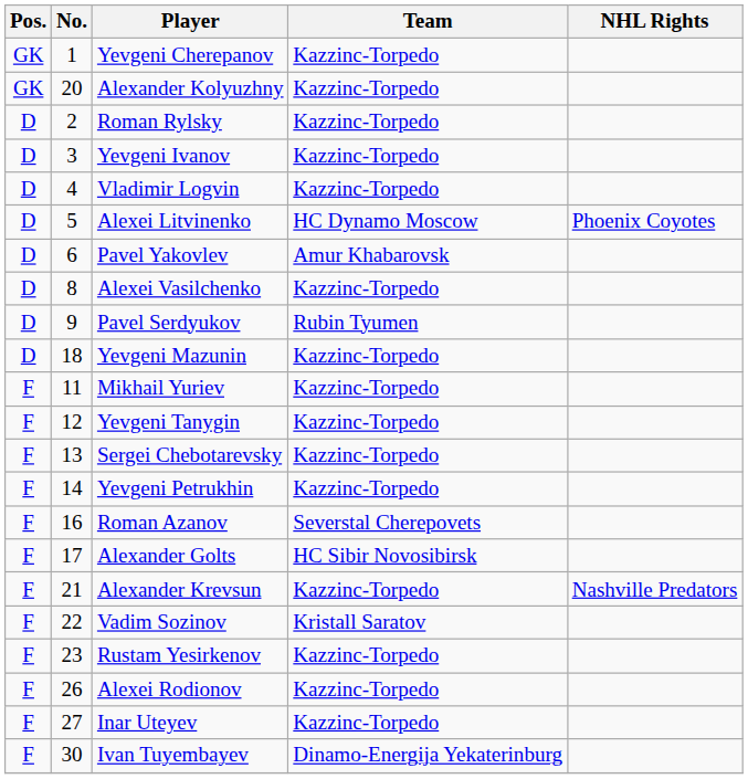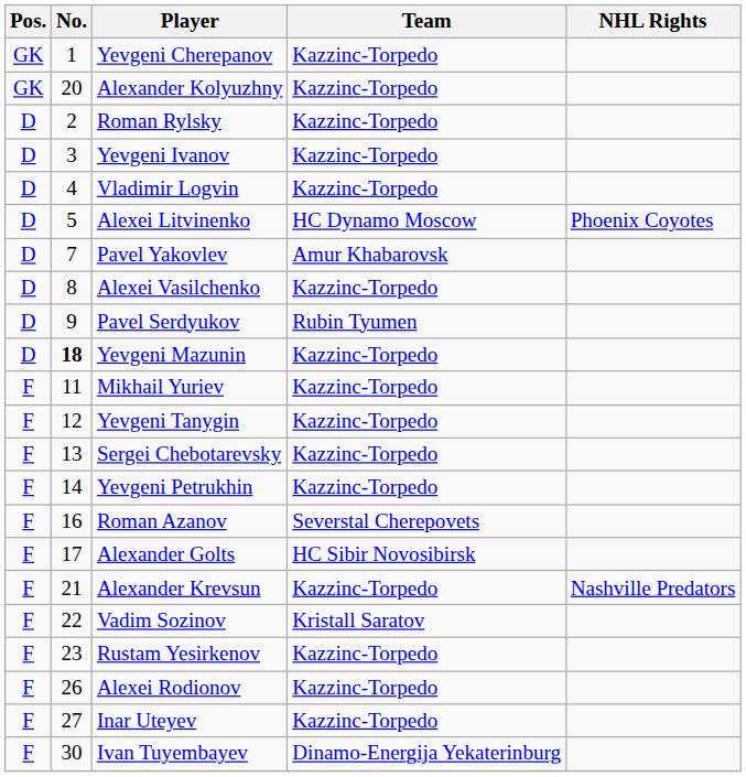Pavel Yakovlev | No.: 6 -> 7
Yevgeni Mazunin | No.: normal -> bold
